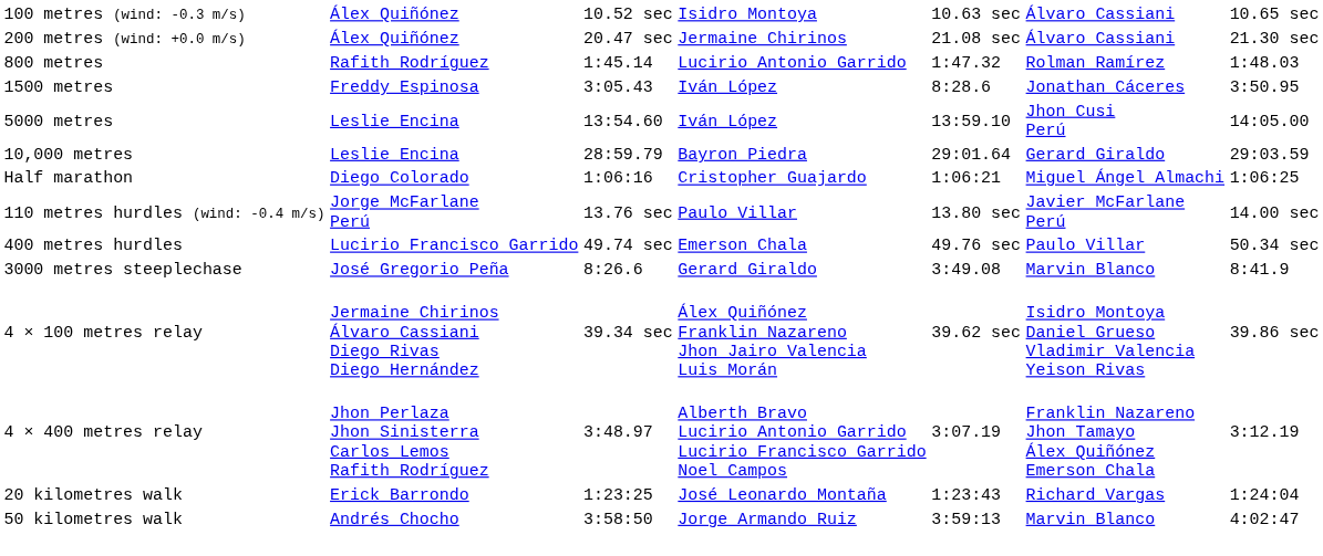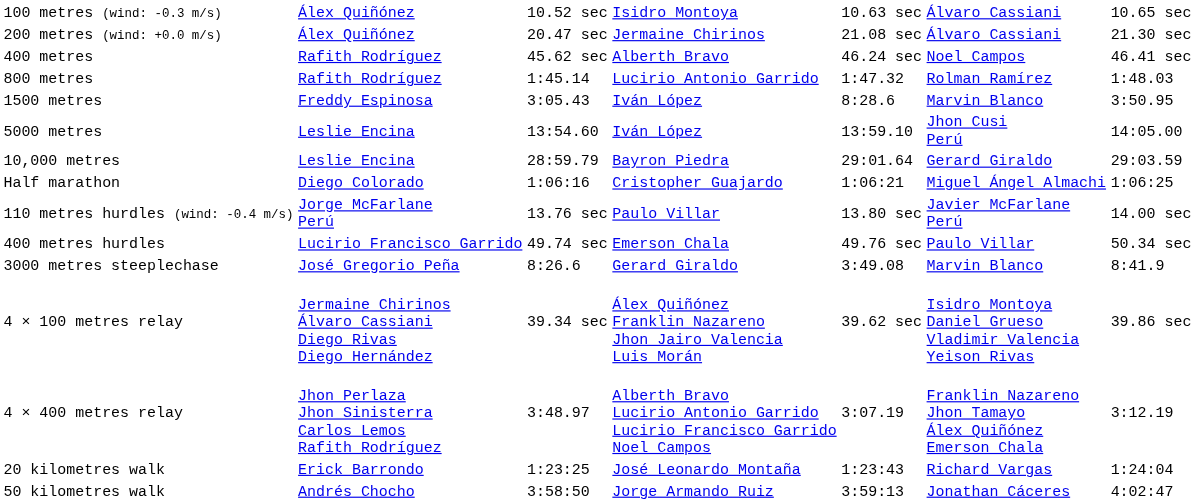+ row: 400 metres | Rafith Rodríguez | 45.62 sec | Alberth Bravo | 46.24 sec | Noel Campos | 46.41 sec
1500 metres | column 6: Jonathan Cáceres -> Marvin Blanco
50 kilometres walk | column 6: Marvin Blanco -> Jonathan Cáceres
